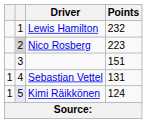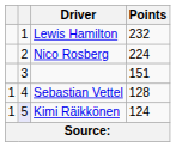Nico Rosberg | column 2: lightgrey background -> no background
Nico Rosberg | Points: 223 -> 224
Sebastian Vettel | Points: 131 -> 128
